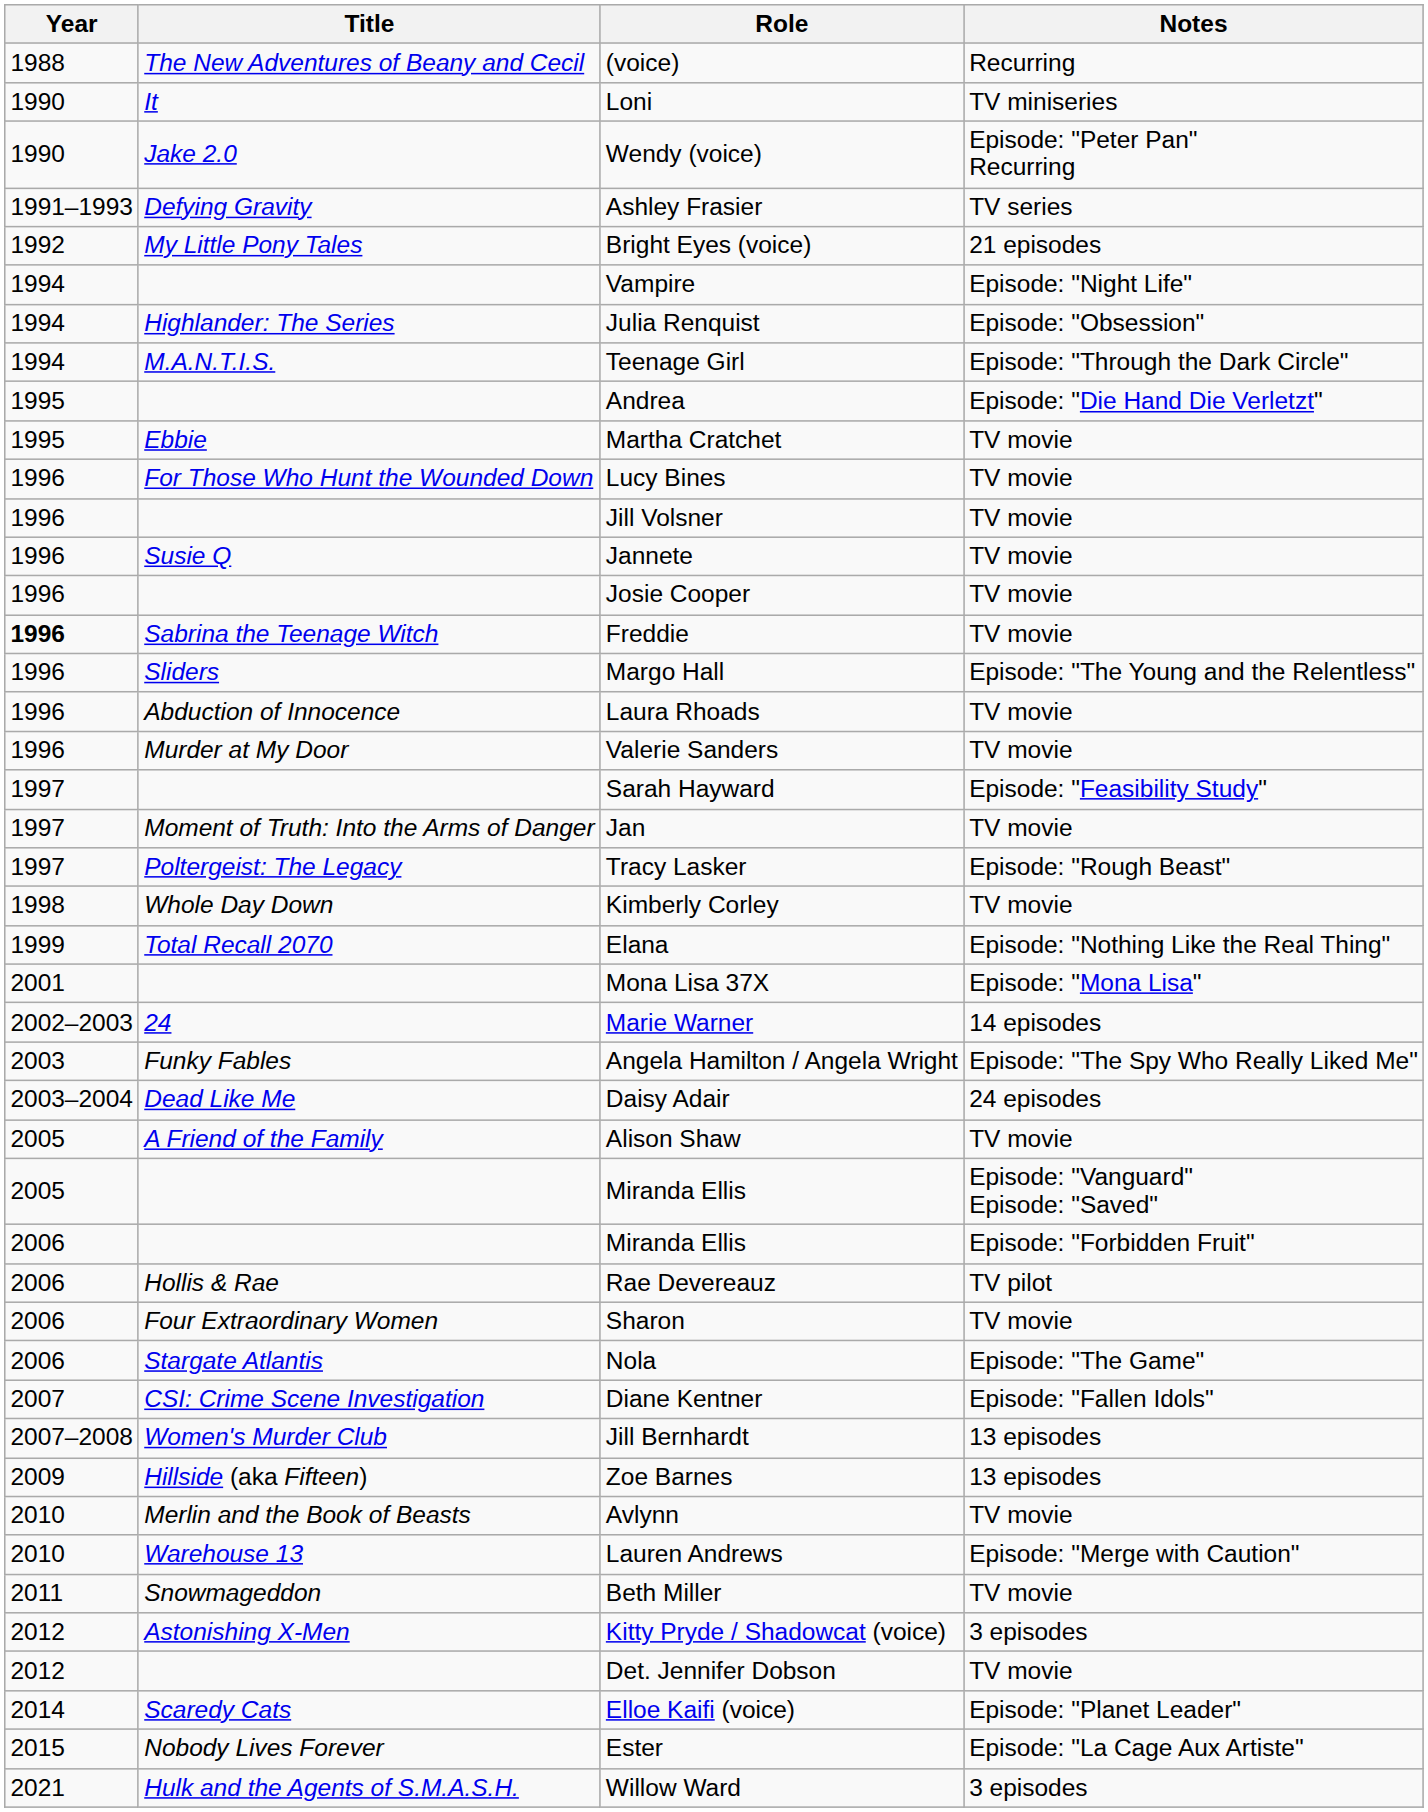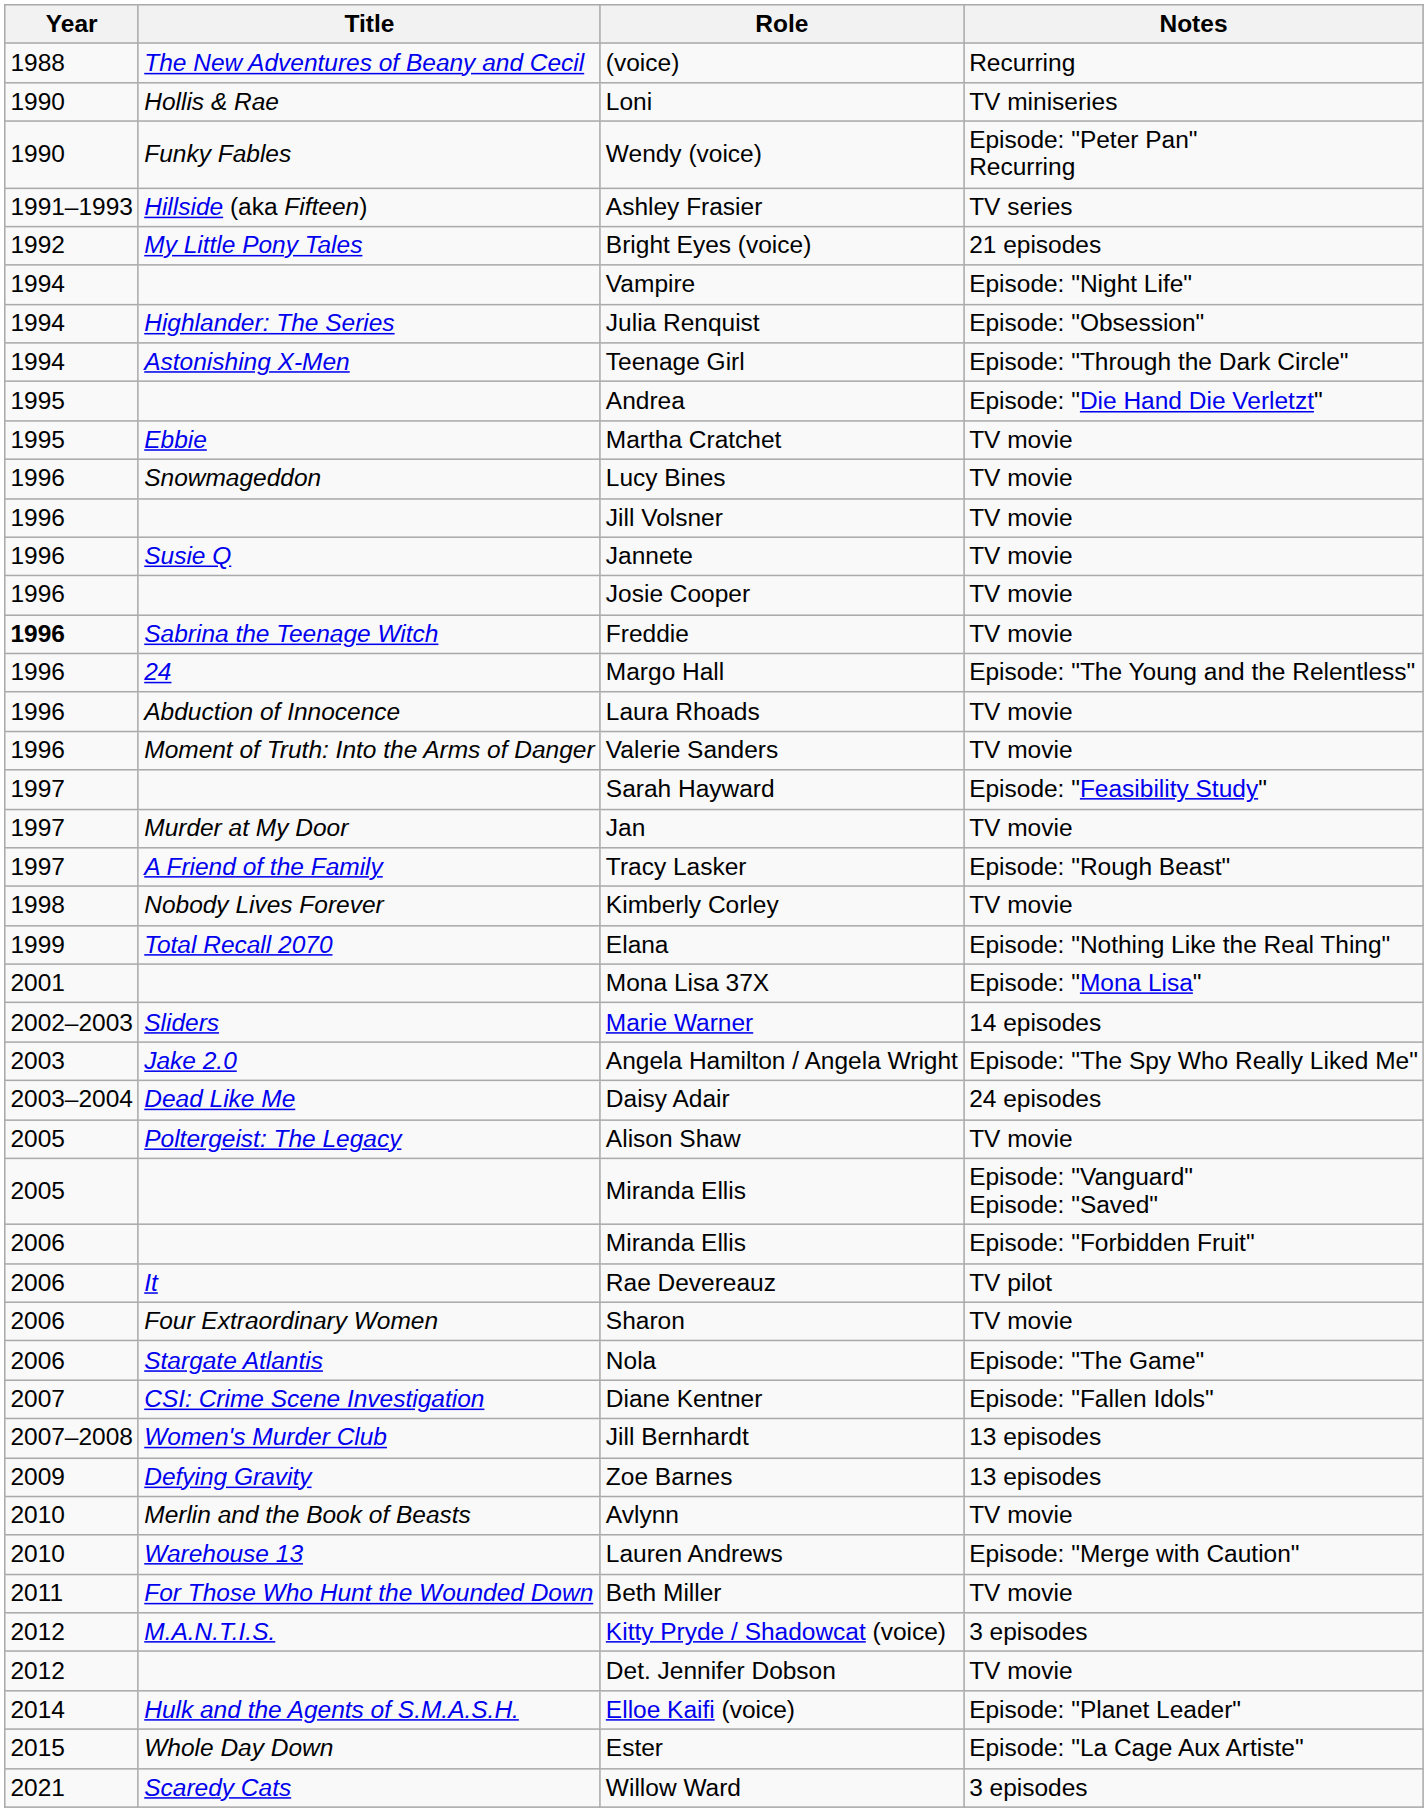Loni | Title: It -> Hollis & Rae
Wendy (voice) | Title: Jake 2.0 -> Funky Fables
Ashley Frasier | Title: Defying Gravity -> Hillside (aka Fifteen)
Teenage Girl | Title: M.A.N.T.I.S. -> Astonishing X-Men
Lucy Bines | Title: For Those Who Hunt the Wounded Down -> Snowmageddon
Margo Hall | Title: Sliders -> 24
Valerie Sanders | Title: Murder at My Door -> Moment of Truth: Into the Arms of Danger
Jan | Title: Moment of Truth: Into the Arms of Danger -> Murder at My Door
Tracy Lasker | Title: Poltergeist: The Legacy -> A Friend of the Family
Kimberly Corley | Title: Whole Day Down -> Nobody Lives Forever
Marie Warner | Title: 24 -> Sliders
Angela Hamilton / Angela Wright | Title: Funky Fables -> Jake 2.0
Alison Shaw | Title: A Friend of the Family -> Poltergeist: The Legacy
Rae Devereauz | Title: Hollis & Rae -> It
Zoe Barnes | Title: Hillside (aka Fifteen) -> Defying Gravity
Beth Miller | Title: Snowmageddon -> For Those Who Hunt the Wounded Down
Kitty Pryde / Shadowcat (voice) | Title: Astonishing X-Men -> M.A.N.T.I.S.
Elloe Kaifi (voice) | Title: Scaredy Cats -> Hulk and the Agents of S.M.A.S.H.
Ester | Title: Nobody Lives Forever -> Whole Day Down
Willow Ward | Title: Hulk and the Agents of S.M.A.S.H. -> Scaredy Cats
